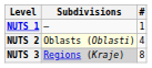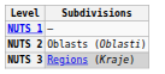- column: # | 1 | 4 | 8
NUTS 2 | Subdivisions: lightyellow background -> no background
